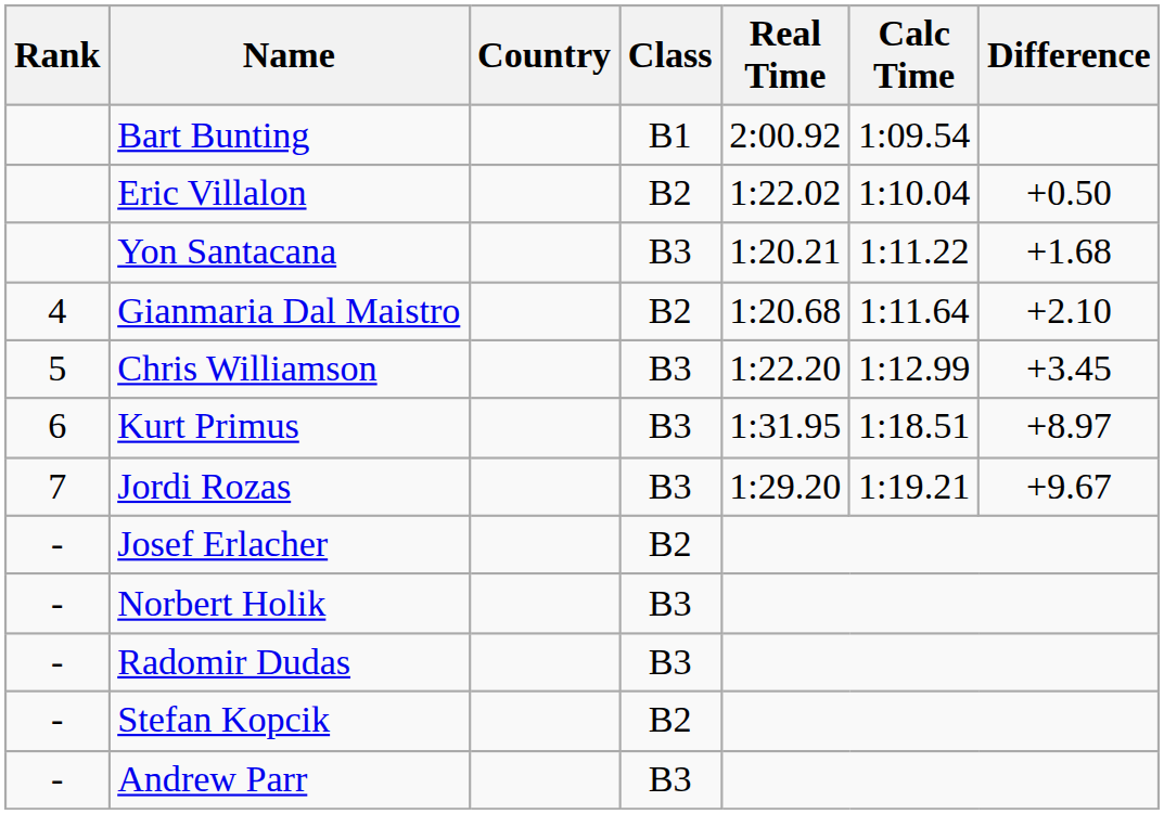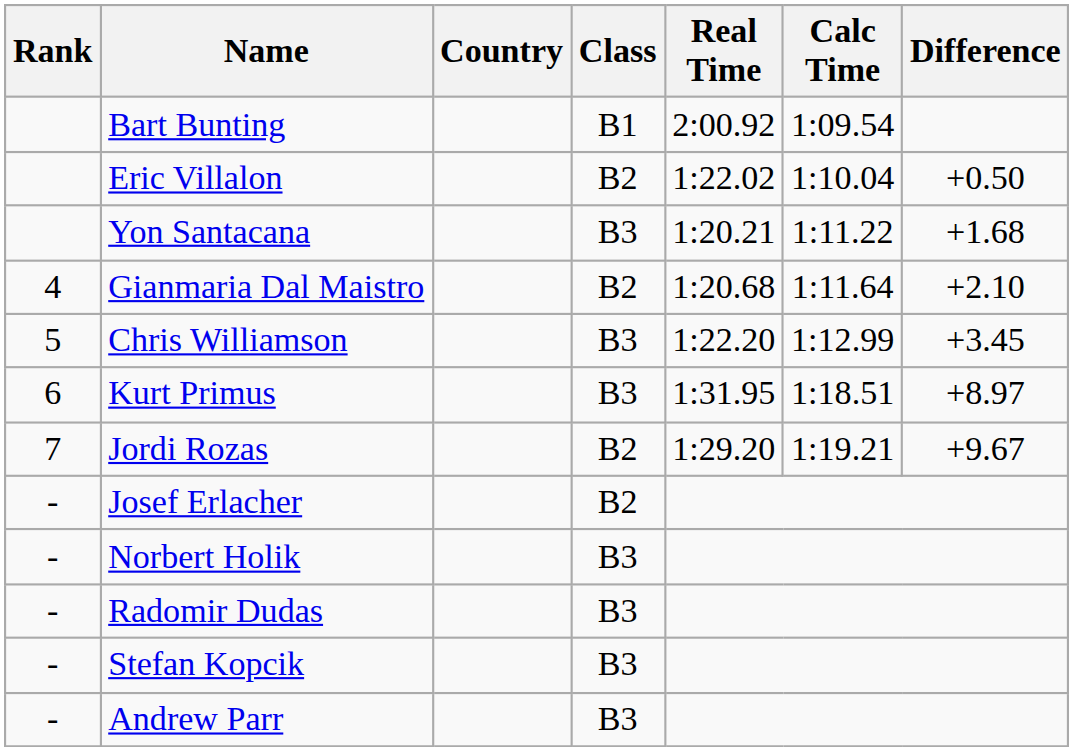Jordi Rozas | Class: B3 -> B2
Stefan Kopcik | Class: B2 -> B3
